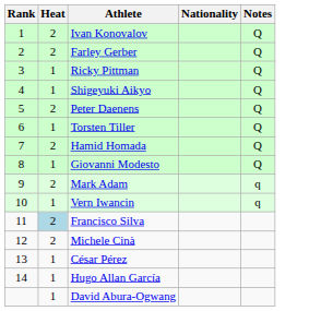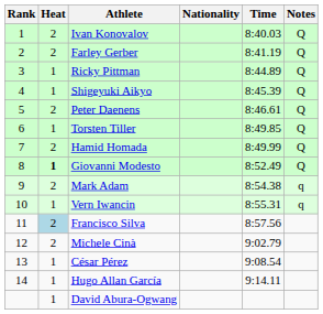+ column: Time | 8:40.03 | 8:41.19 | 8:44.89 | 8:45.39 | 8:46.61 | 8:49.85 | 8:49.99 | 8:52.49 | 8:54.38 | 8:55.31 | 8:57.56 | 9:02.79 | 9:08.54 | 9:14.11
Giovanni Modesto | Heat: normal -> bold
